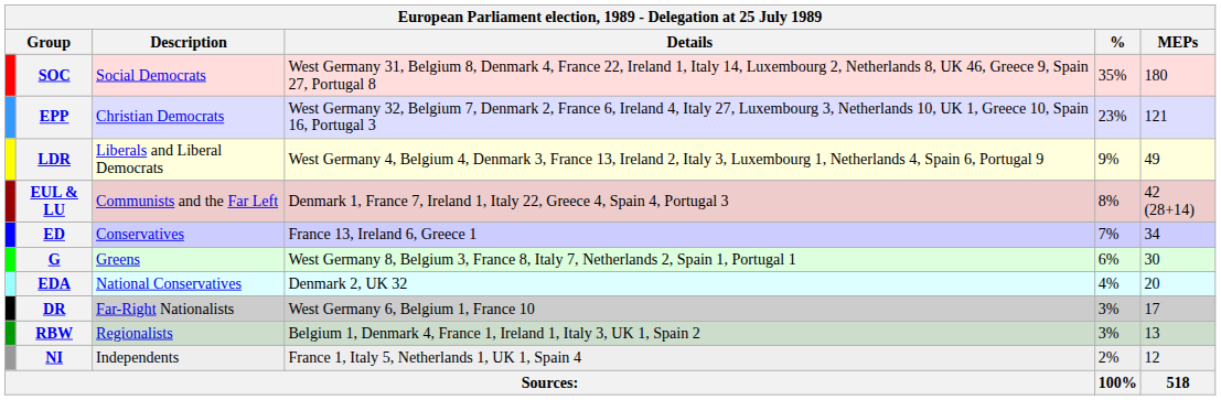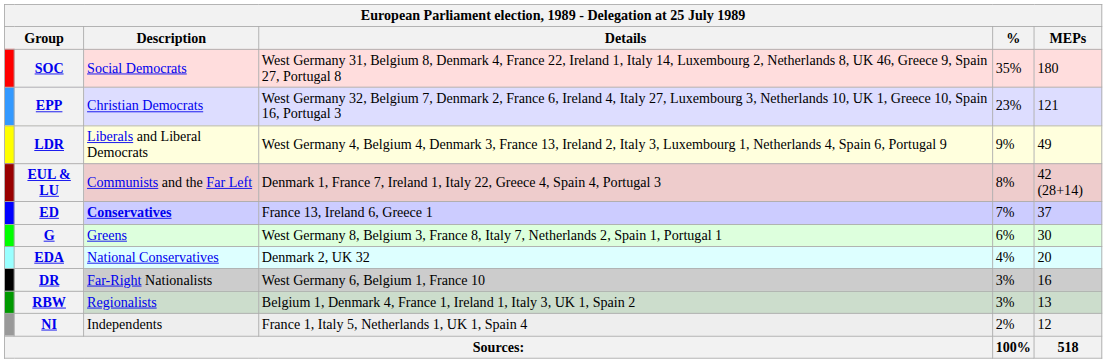ED | Description: normal -> bold
ED | MEPs: 34 -> 37
DR | MEPs: 17 -> 16
